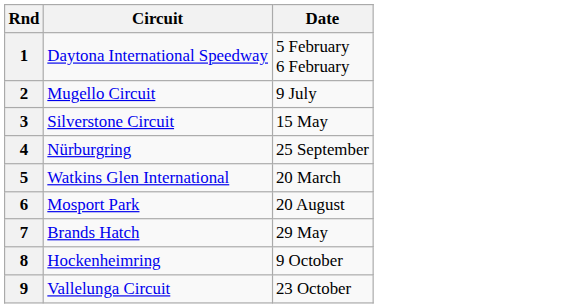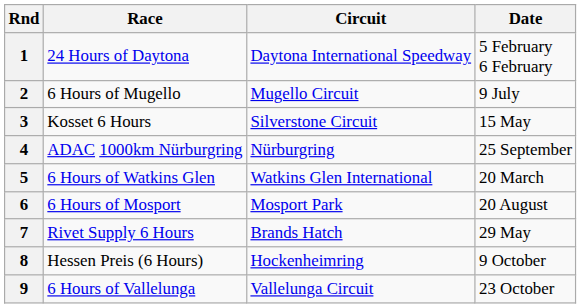+ column: Race | 24 Hours of Daytona | 6 Hours of Mugello | Kosset 6 Hours | ADAC 1000km Nürburgring | 6 Hours of Watkins Glen | 6 Hours of Mosport | Rivet Supply 6 Hours | Hessen Preis (6 Hours) | 6 Hours of Vallelunga
